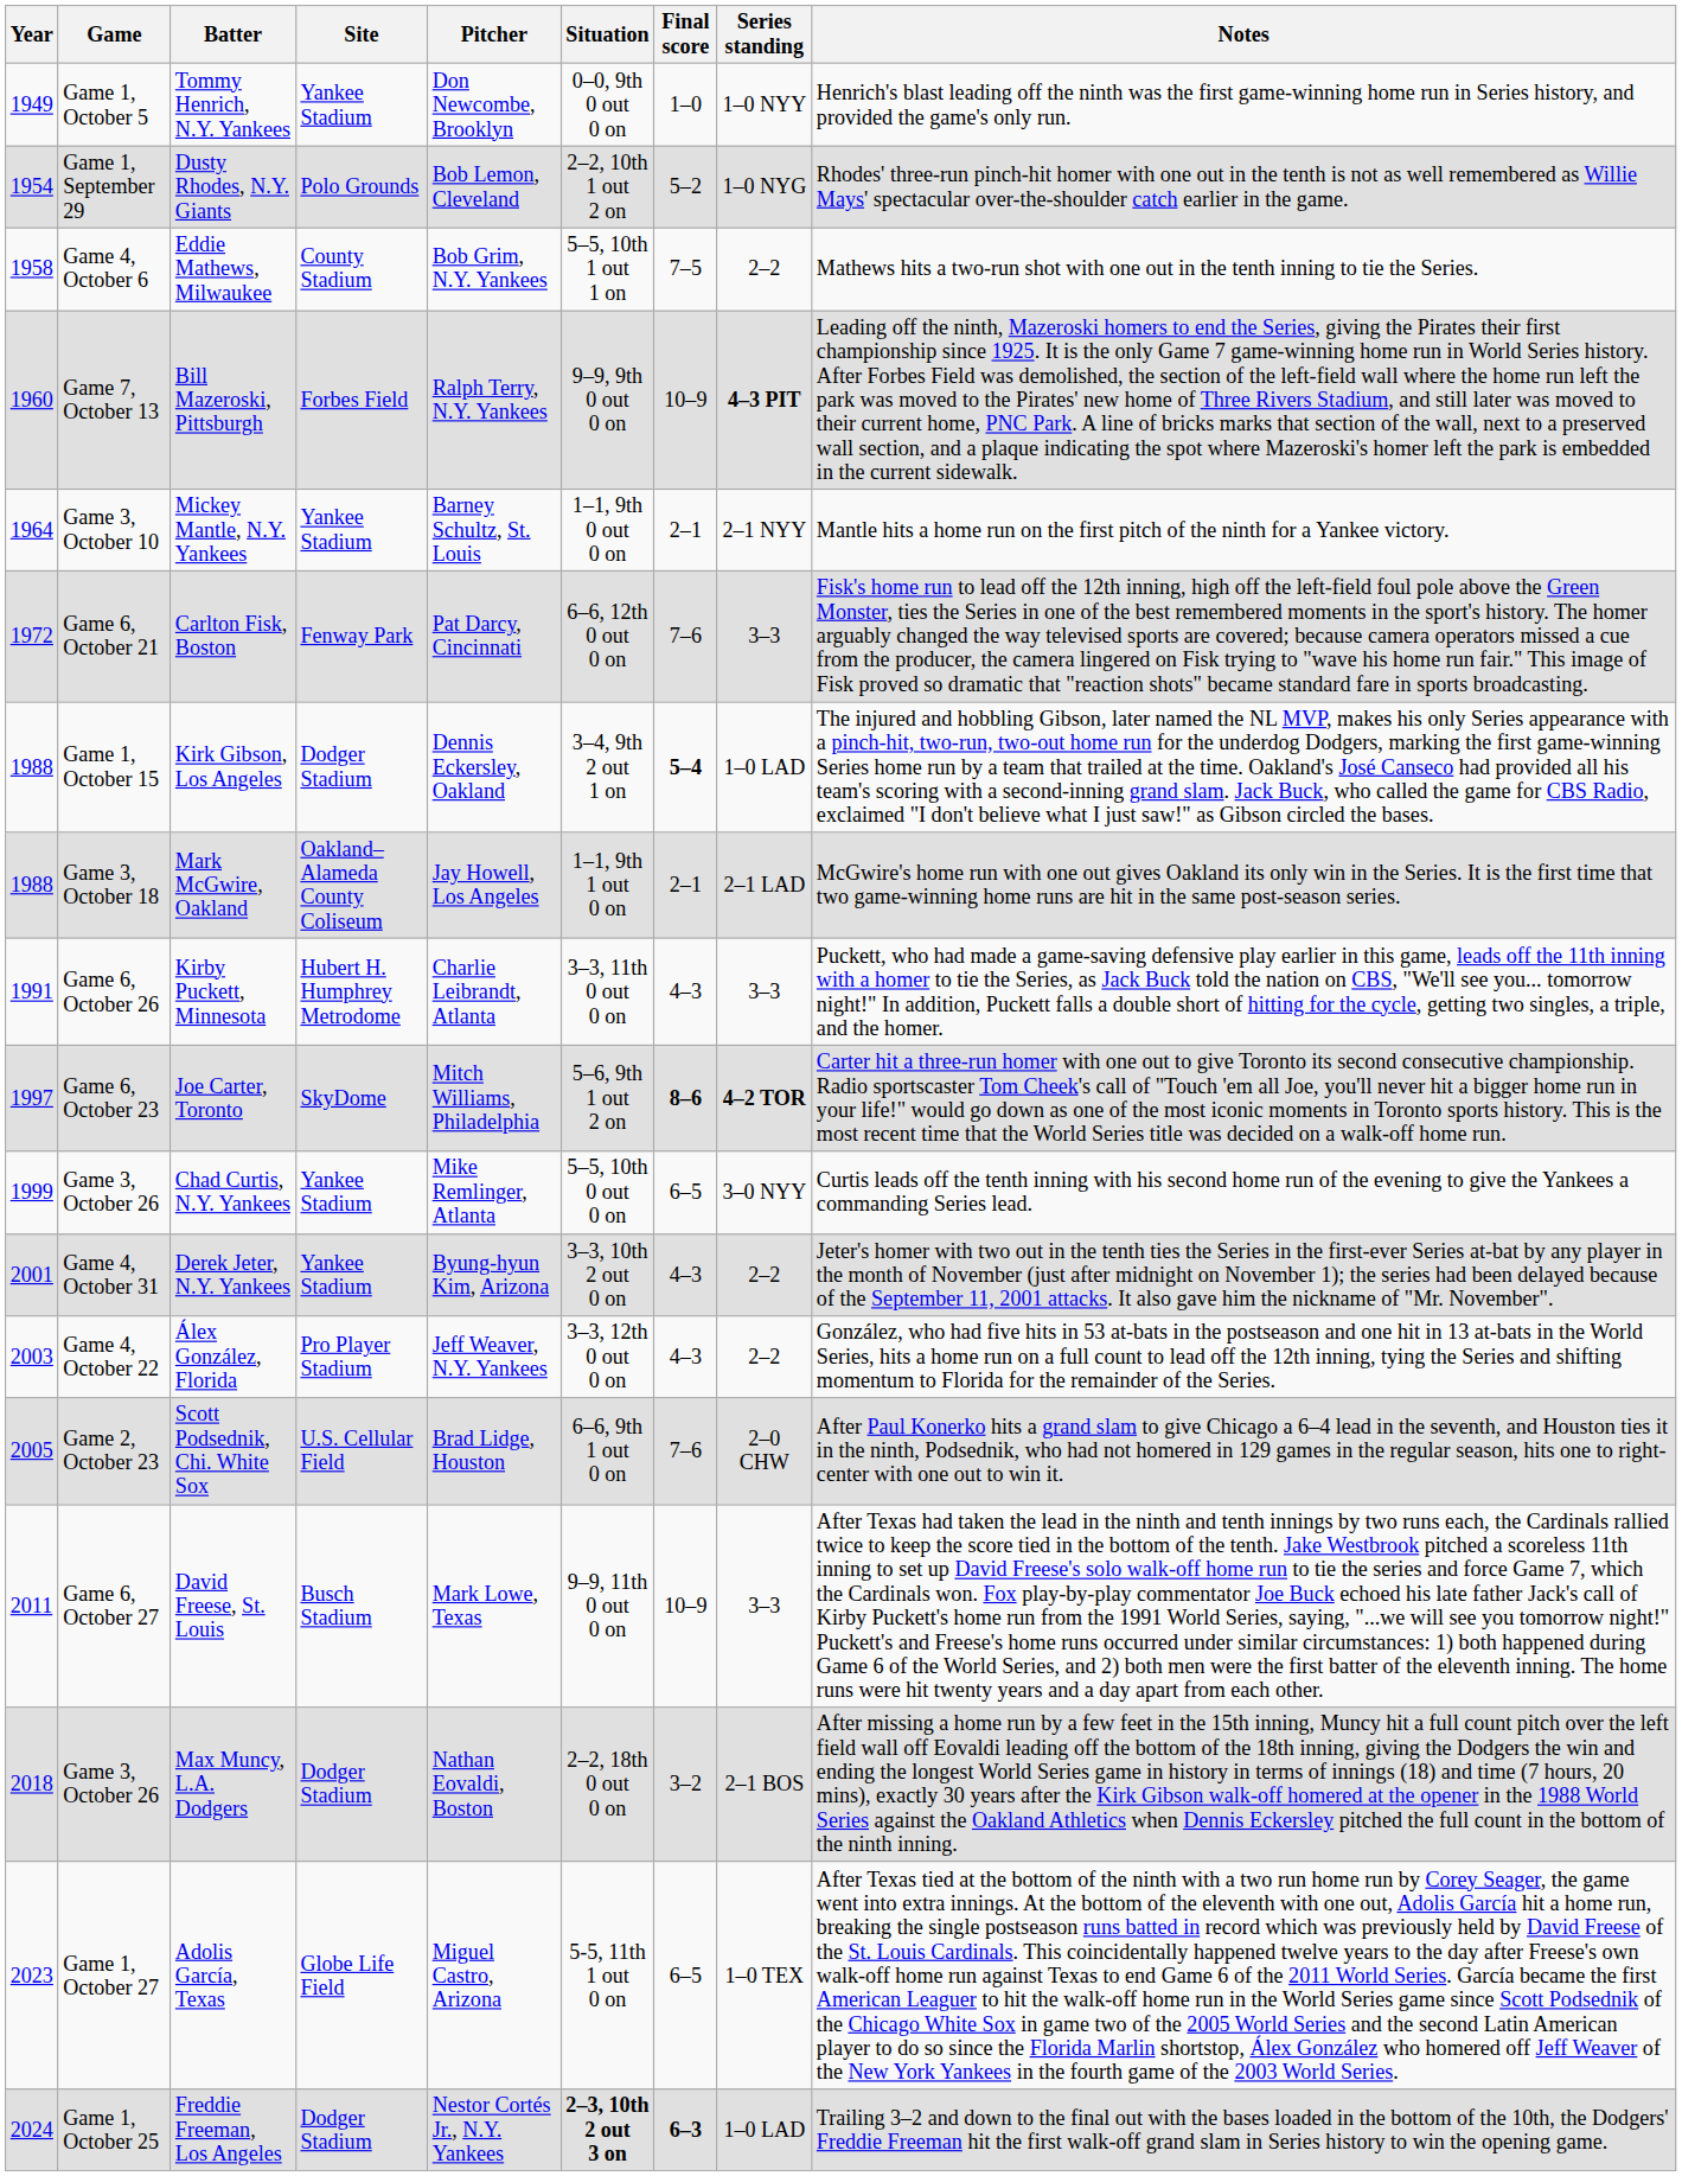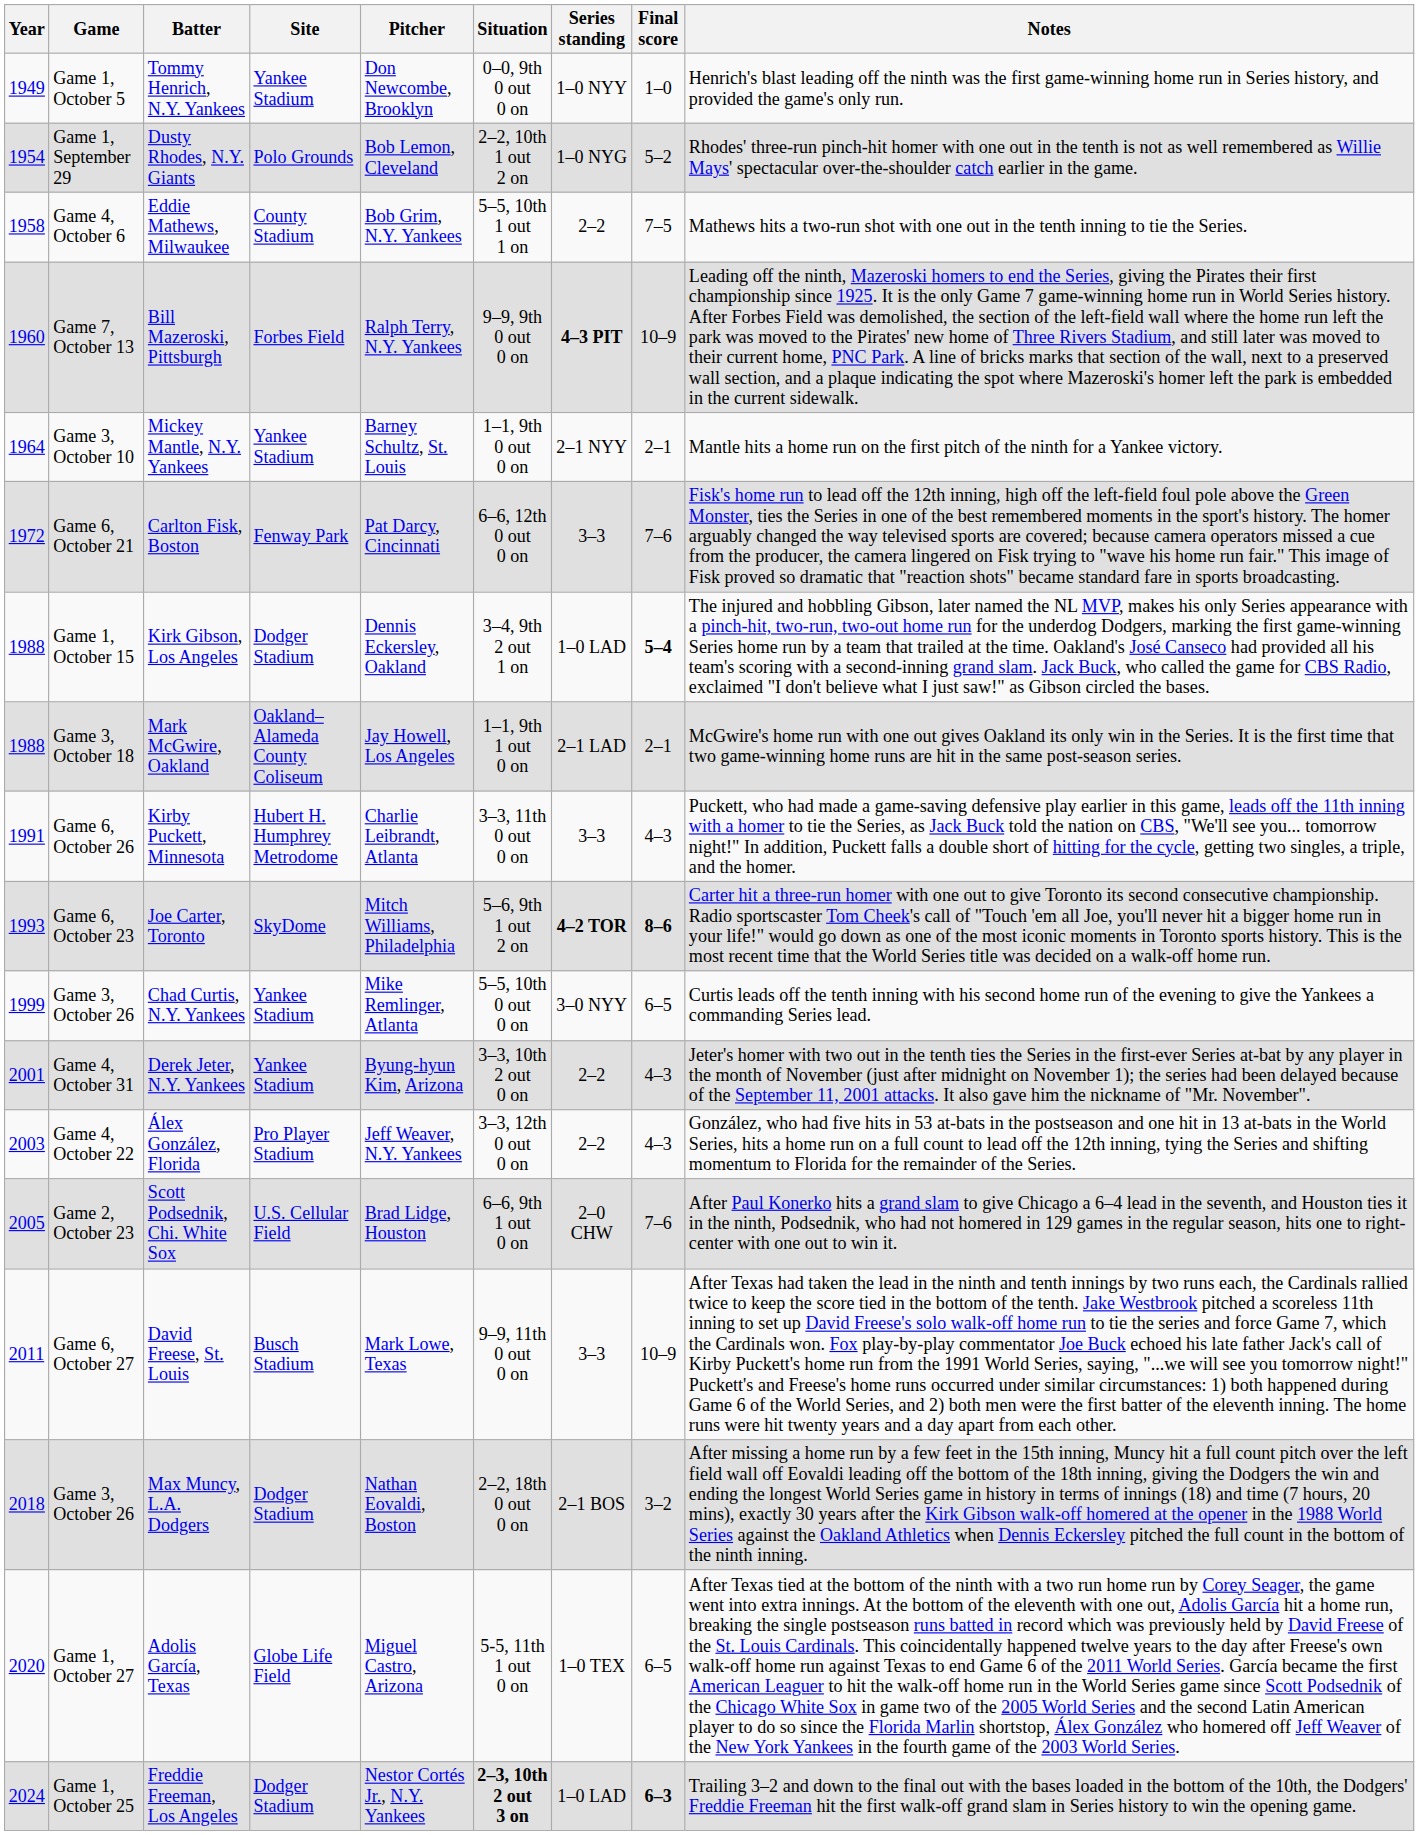columns swapped: Final score <-> Series standing
Joe Carter, Toronto | Year: 1997 -> 1993
Adolis García, Texas | Year: 2023 -> 2020
